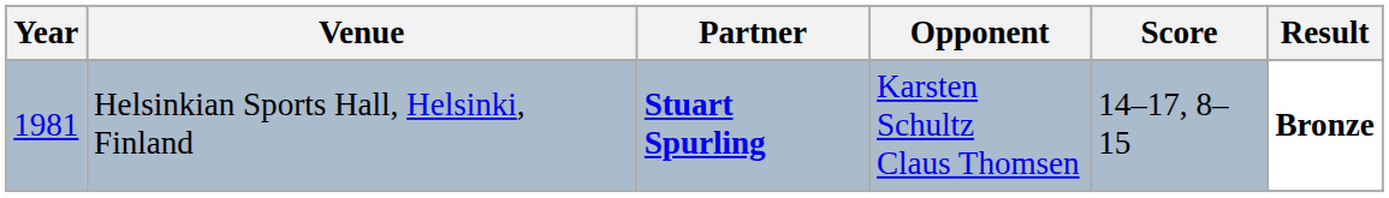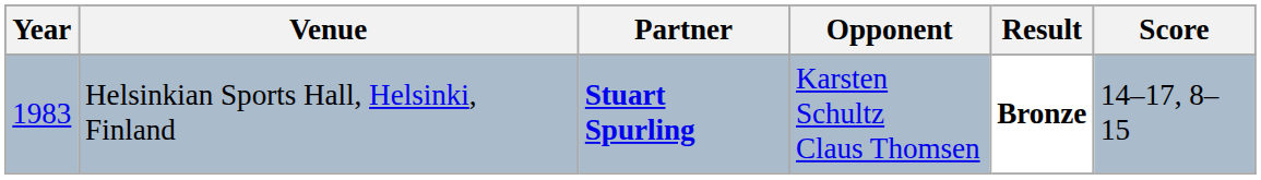columns swapped: Score <-> Result
Helsinkian Sports Hall, Helsinki, Finland | Year: 1981 -> 1983
